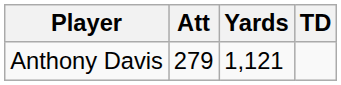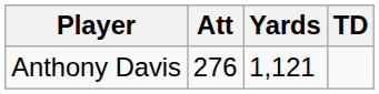Anthony Davis | Att: 279 -> 276
